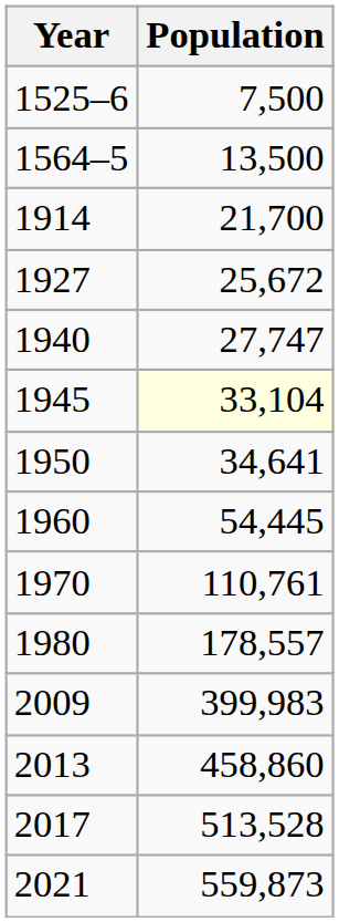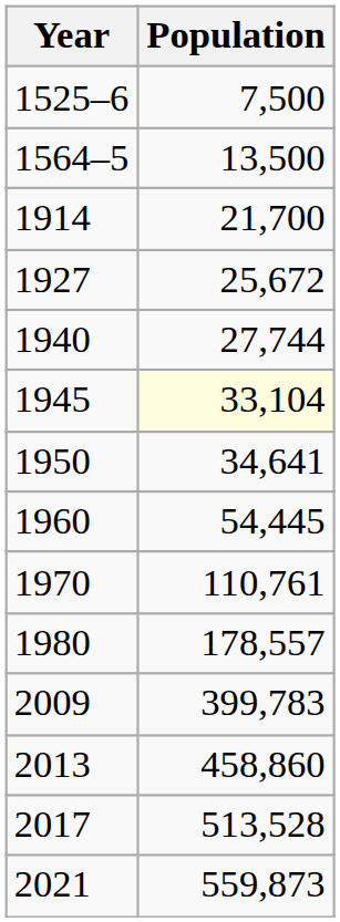1940 | Population: 27,747 -> 27,744
2009 | Population: 399,983 -> 399,783
